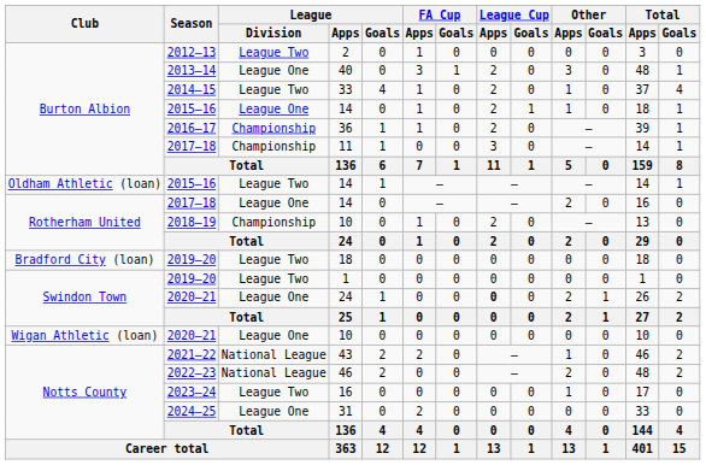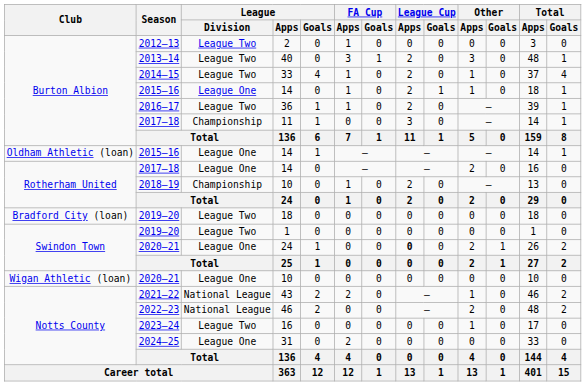40 | League / Division: League One -> League Two
36 | League / Division: Championship -> League Two
Oldham Athletic (loan) / 14 | League / Division: League Two -> League One
